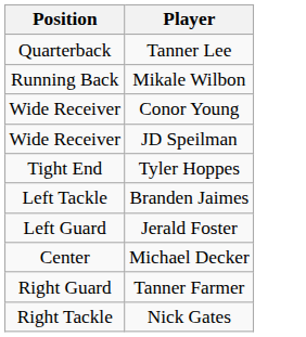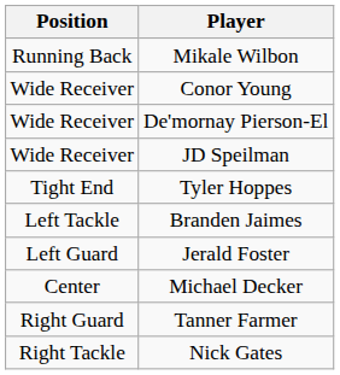- row: Quarterback | Tanner Lee
+ row: Wide Receiver | De'mornay Pierson-El
